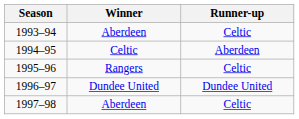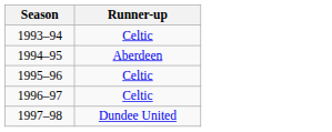- column: Winner | Aberdeen | Celtic | Rangers | Dundee United | Aberdeen
1996–97 | Runner-up: Dundee United -> Celtic
1997–98 | Runner-up: Celtic -> Dundee United
